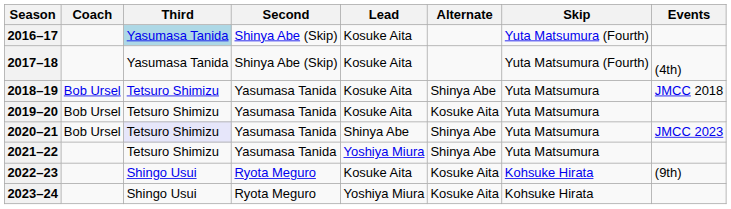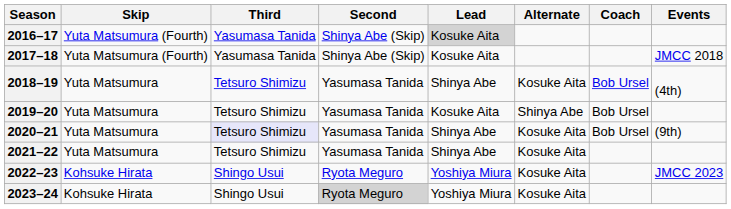columns swapped: Skip <-> Coach
2016–17 | Third: lightblue background -> no background
2016–17 | Lead: no background -> lightgrey background
2017–18 | Events: (4th) -> JMCC 2018
2018–19 | Lead: Kosuke Aita -> Shinya Abe
2018–19 | Alternate: Shinya Abe -> Kosuke Aita
2018–19 | Events: JMCC 2018 -> (4th)
2019–20 | Alternate: Kosuke Aita -> Shinya Abe
2020–21 | Alternate: Shinya Abe -> Kosuke Aita
2020–21 | Events: JMCC 2023 -> (9th)
2021–22 | Lead: Yoshiya Miura -> Shinya Abe
2021–22 | Alternate: Shinya Abe -> Kosuke Aita
2022–23 | Lead: Kosuke Aita -> Yoshiya Miura
2022–23 | Events: (9th) -> JMCC 2023
2023–24 | Second: no background -> lightgrey background
